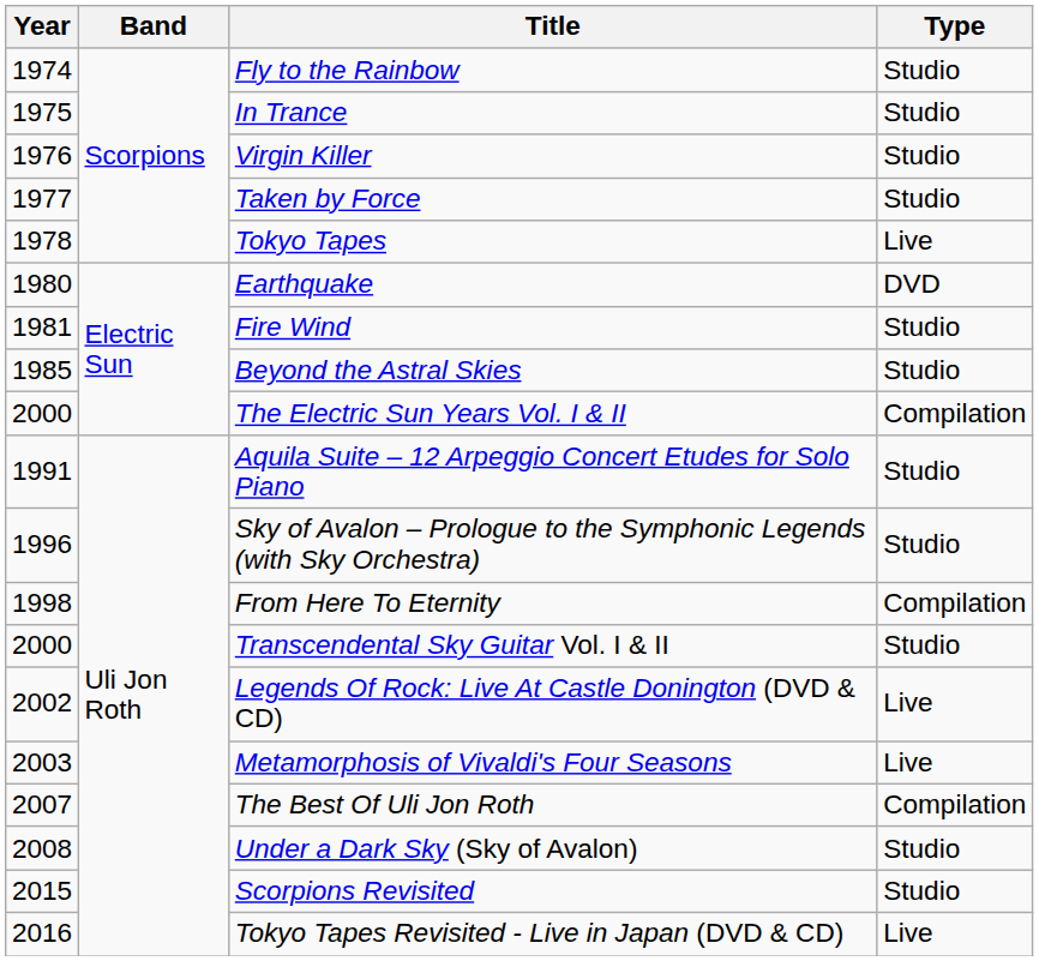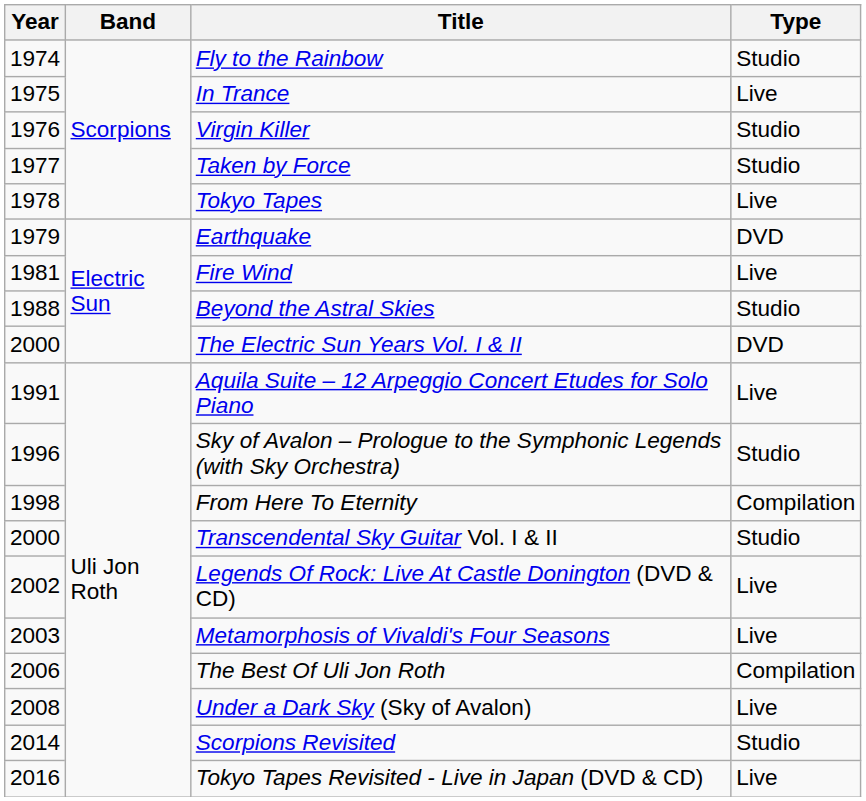In Trance | Type: Studio -> Live
Earthquake | Year: 1980 -> 1979
Fire Wind | Type: Studio -> Live
Beyond the Astral Skies | Year: 1985 -> 1988
The Electric Sun Years Vol. I & II | Type: Compilation -> DVD
Aquila Suite – 12 Arpeggio Concert Etudes for Solo Piano | Type: Studio -> Live
The Best Of Uli Jon Roth | Year: 2007 -> 2006
Under a Dark Sky (Sky of Avalon) | Type: Studio -> Live
Scorpions Revisited | Year: 2015 -> 2014
